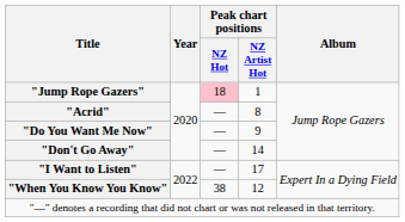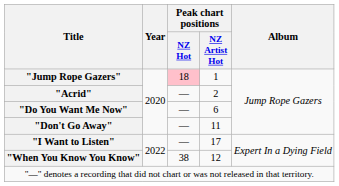"Acrid" | Peak chart positions / NZ Artist Hot: 8 -> 2
"Do You Want Me Now" | Peak chart positions / NZ Artist Hot: 9 -> 6
"Don't Go Away" | Peak chart positions / NZ Artist Hot: 14 -> 11
